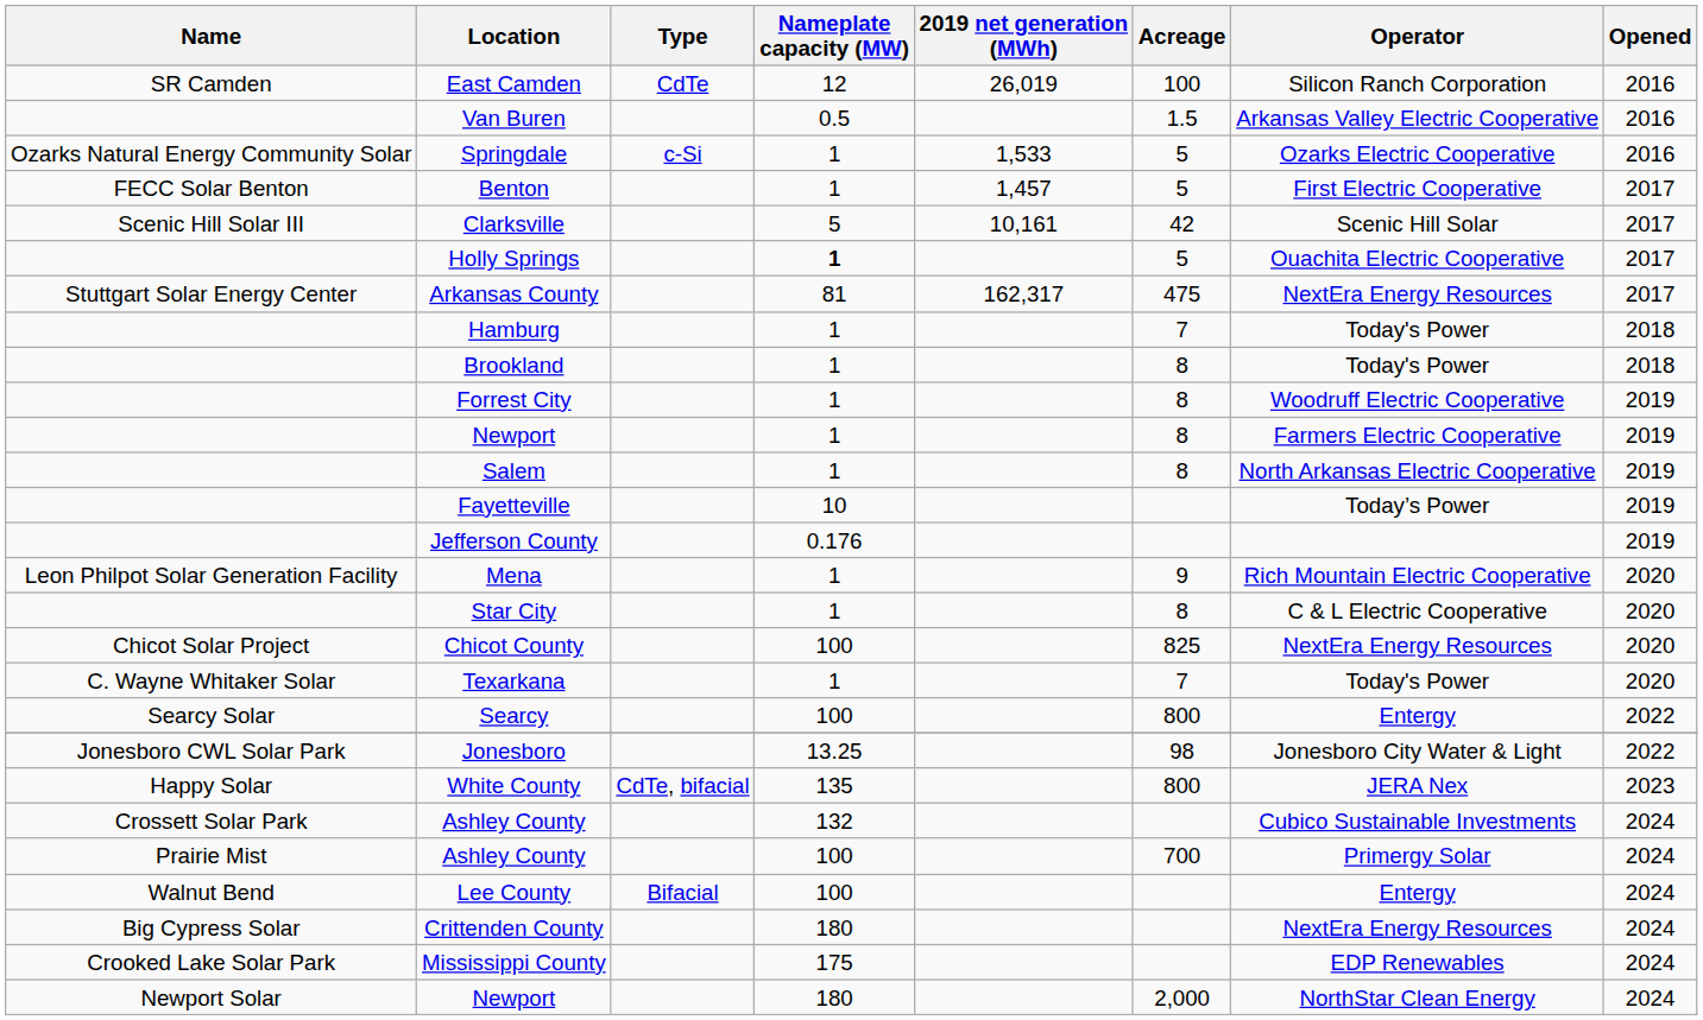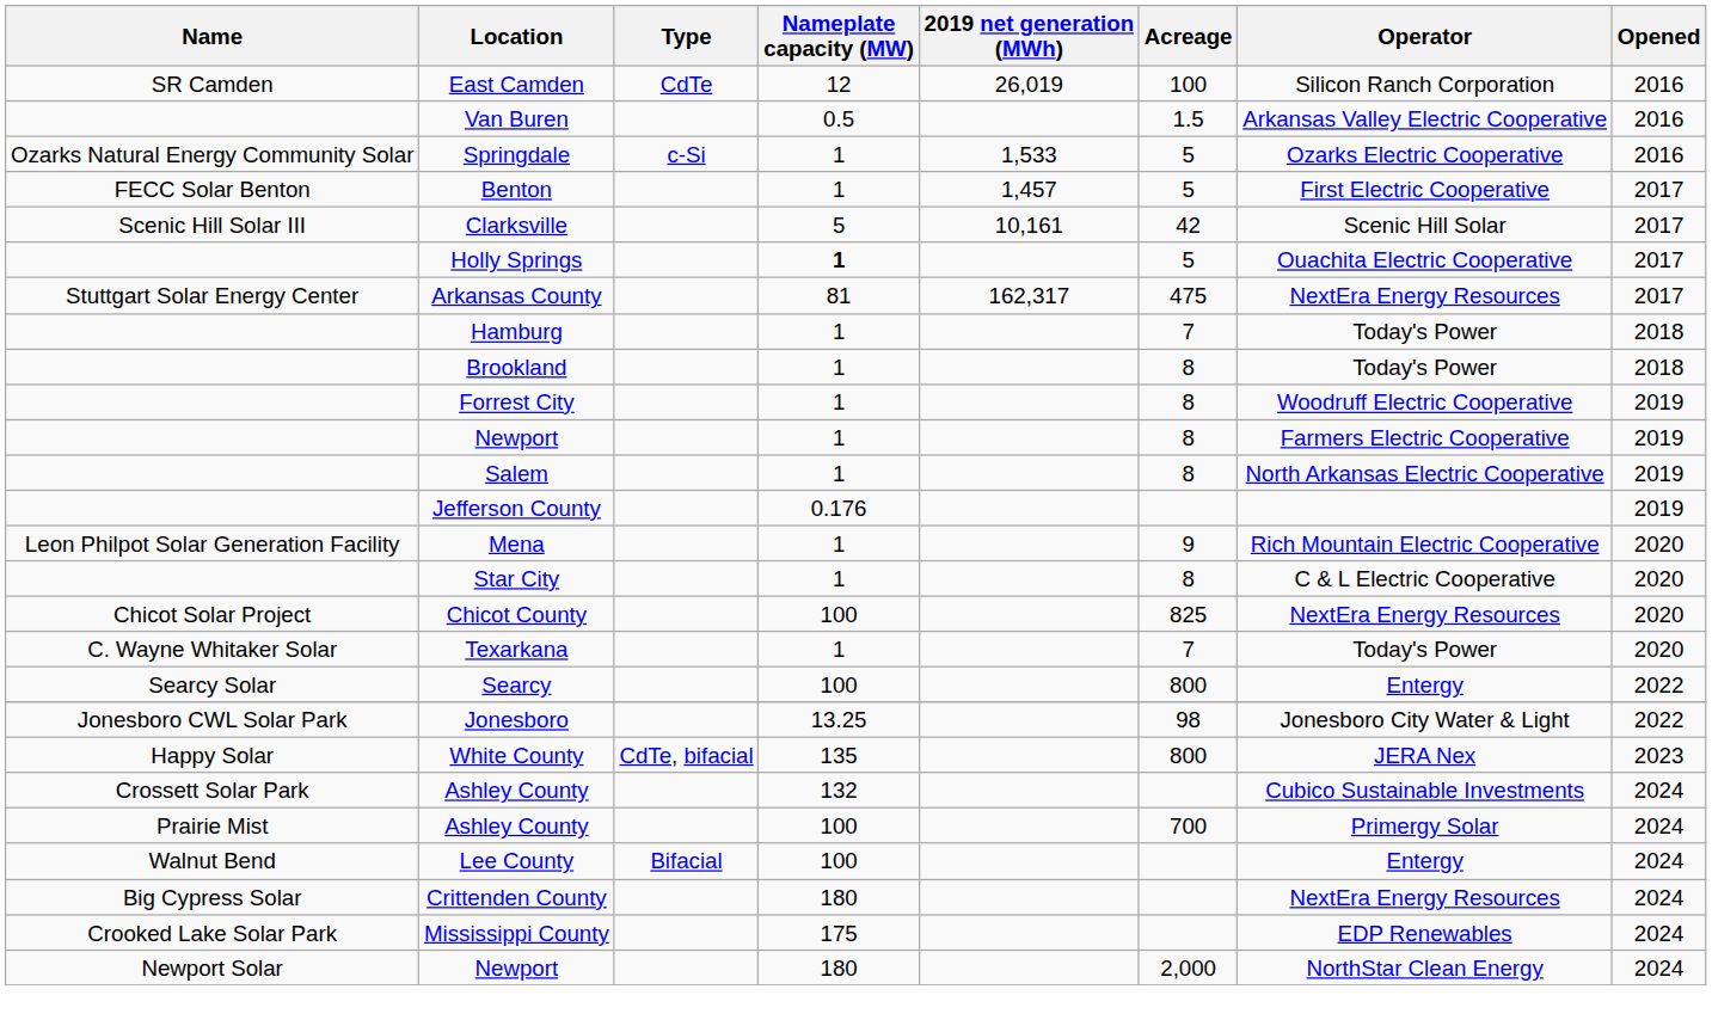- row: Fayetteville | 10 | Today’s Power | 2019
